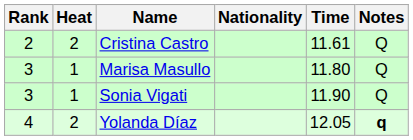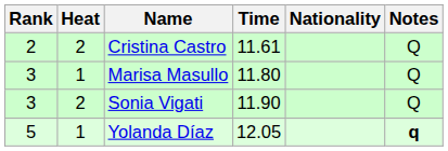columns swapped: Nationality <-> Time
Sonia Vigati | Heat: 1 -> 2
Yolanda Díaz | Rank: 4 -> 5
Yolanda Díaz | Heat: 2 -> 1
